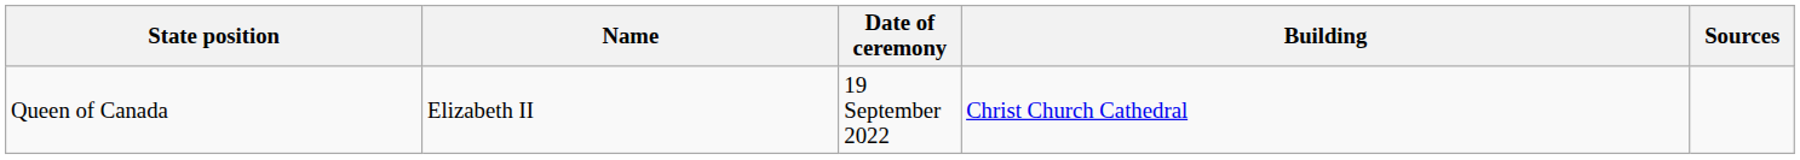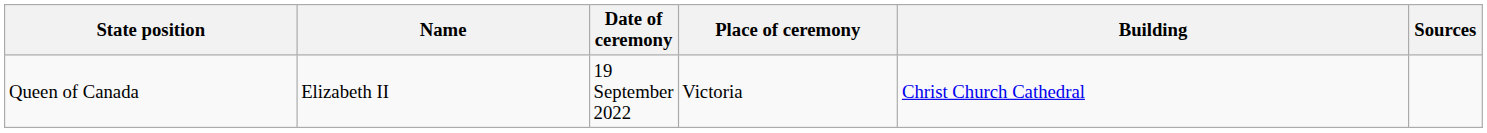+ column: Place of ceremony | Victoria
